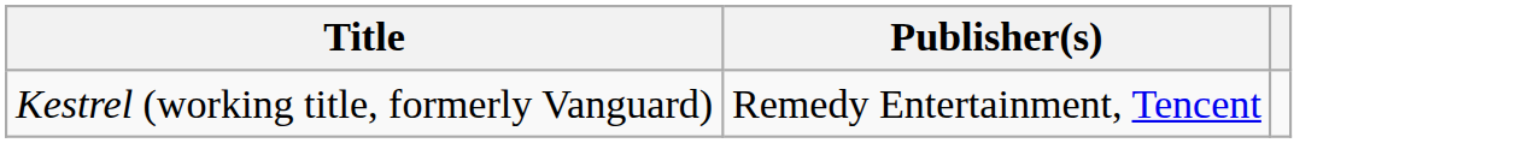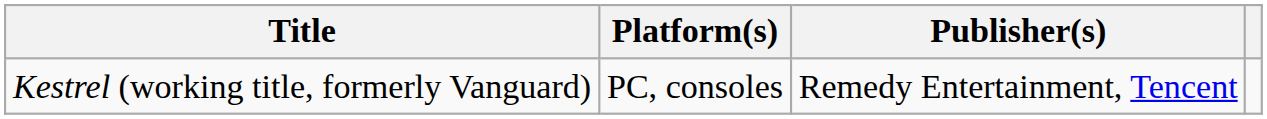+ column: Platform(s) | PC, consoles
